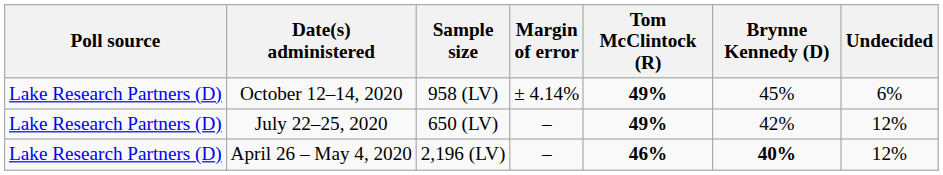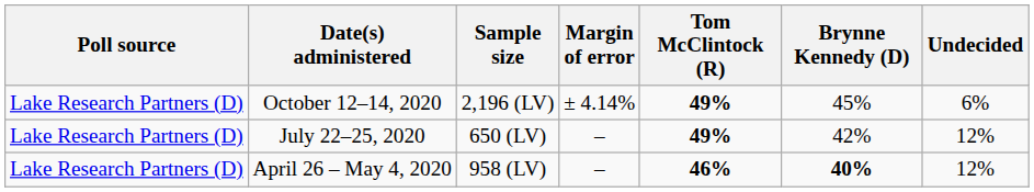October 12–14, 2020 | Sample size: 958 (LV) -> 2,196 (LV)
April 26 – May 4, 2020 | Sample size: 2,196 (LV) -> 958 (LV)
